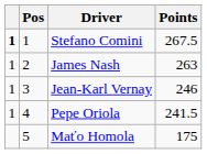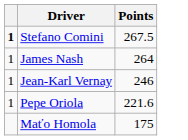- column: Pos | 1 | 2 | 3 | 4 | 5
James Nash | Points: 263 -> 264
Pepe Oriola | Points: 241.5 -> 221.6
